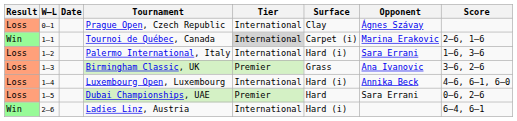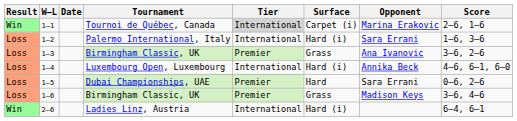- row: Loss | 0–1 | Prague Open, Czech Republic | International | Clay | Ágnes Szávay
+ row: Loss | 1–6 | Birmingham Classic, UK | Premier | Grass | Madison Keys | 3–6, 4–6
